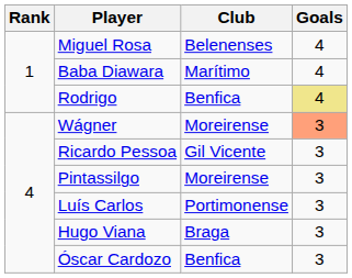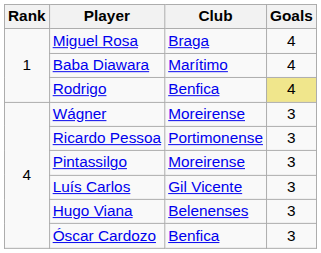Miguel Rosa | Club: Belenenses -> Braga
Wágner | Goals: lightsalmon background -> no background
Ricardo Pessoa | Club: Gil Vicente -> Portimonense
Luís Carlos | Club: Portimonense -> Gil Vicente
Hugo Viana | Club: Braga -> Belenenses
